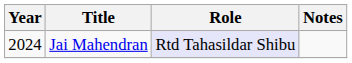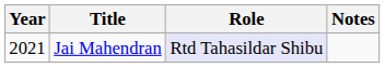Jai Mahendran | Year: 2024 -> 2021
